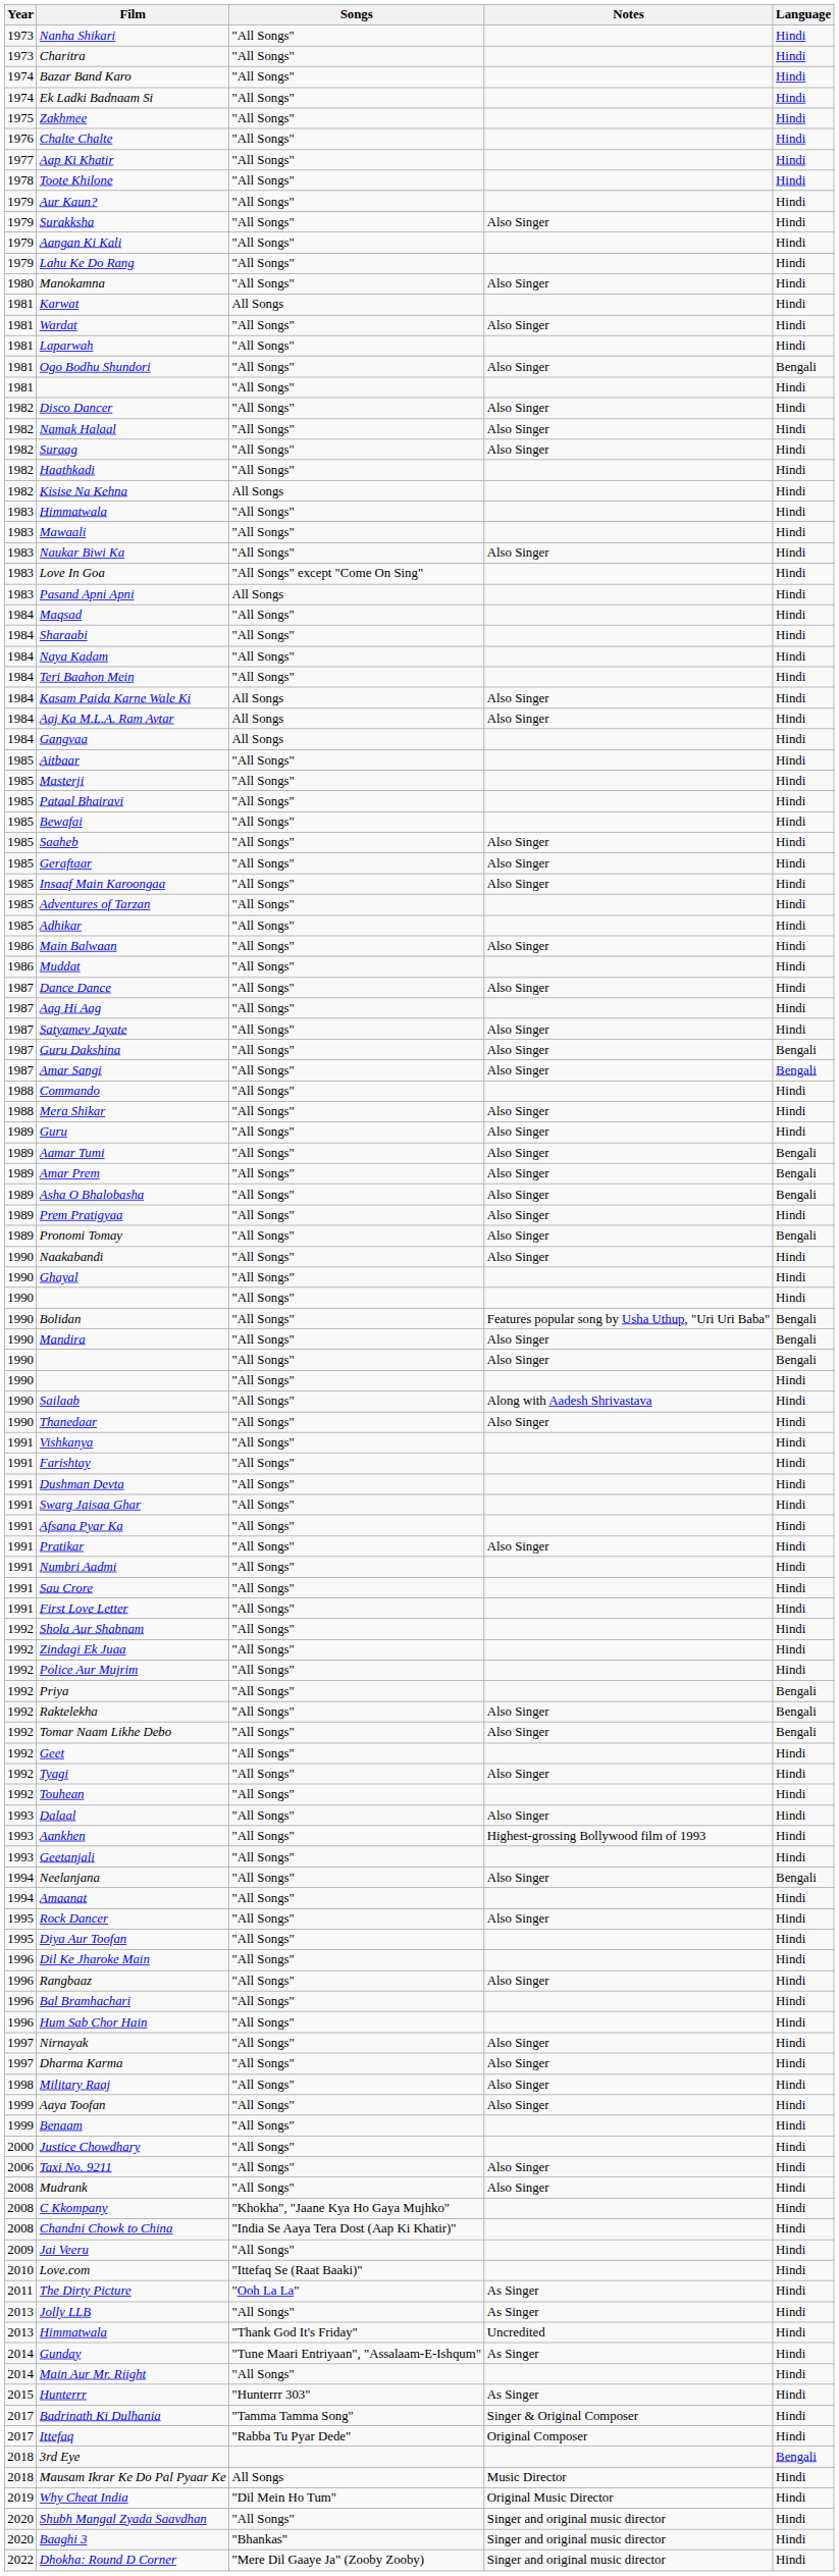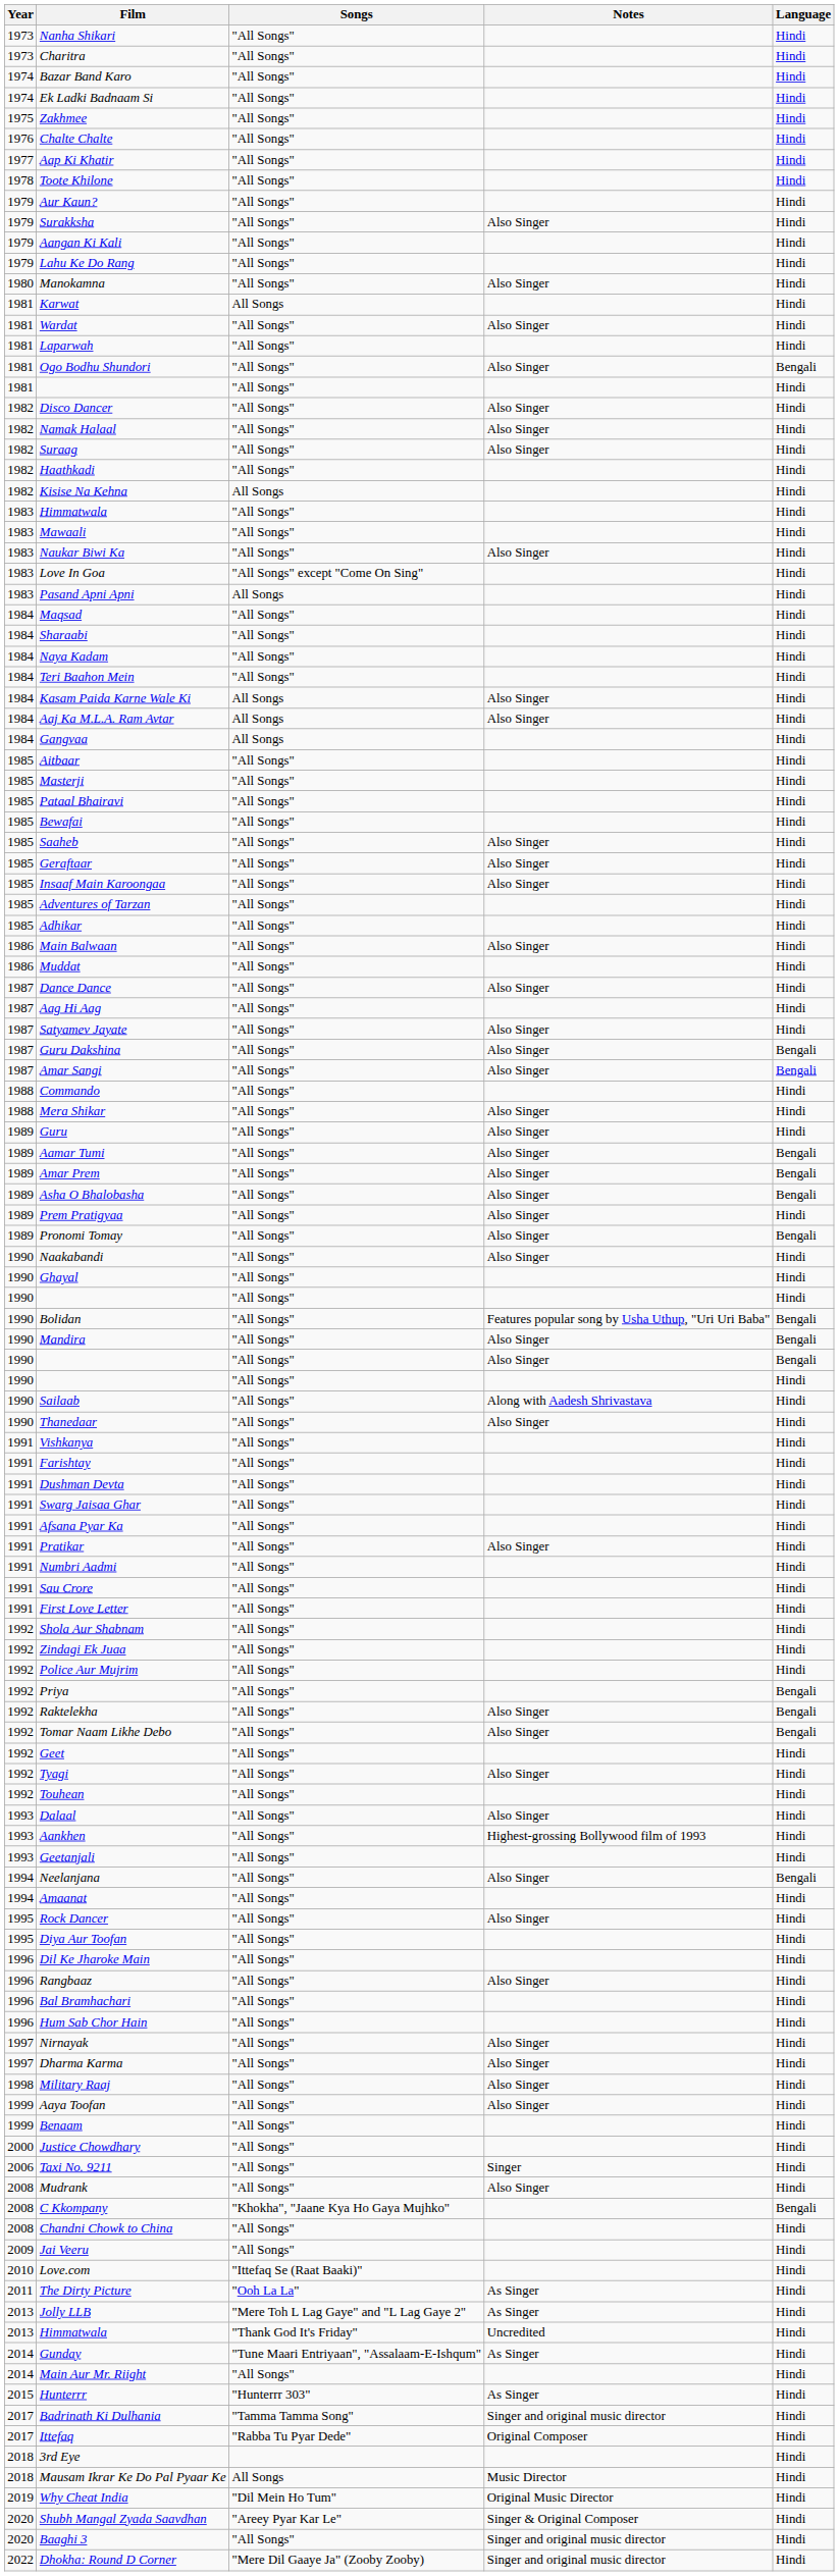Taxi No. 9211 | Notes: Also Singer -> Singer
C Kkompany | Language: Hindi -> Bengali
Chandni Chowk to China | Songs: "India Se Aaya Tera Dost (Aap Ki Khatir)" -> "All Songs"
Jolly LLB | Songs: "All Songs" -> "Mere Toh L Lag Gaye" and "L Lag Gaye 2"
Badrinath Ki Dulhania | Notes: Singer & Original Composer -> Singer and original music director
3rd Eye | Language: Bengali -> Hindi
Shubh Mangal Zyada Saavdhan | Songs: "All Songs" -> "Areey Pyar Kar Le"
Shubh Mangal Zyada Saavdhan | Notes: Singer and original music director -> Singer & Original Composer
Baaghi 3 | Songs: "Bhankas" -> "All Songs"
